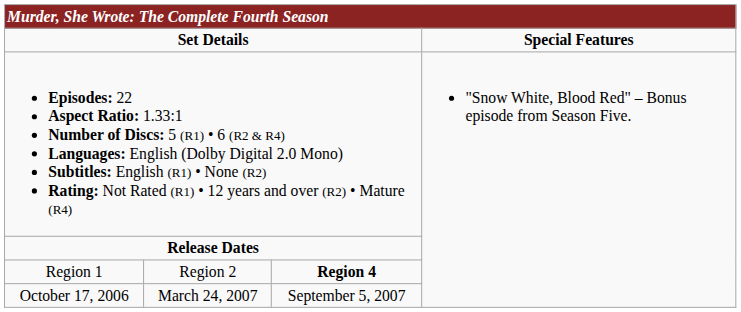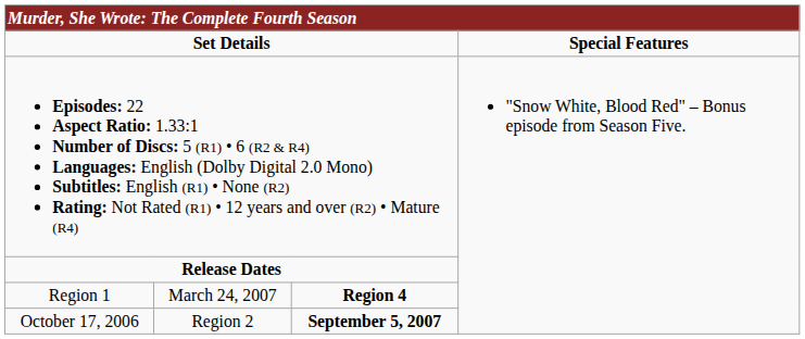Region 1 | column 2: Region 2 -> March 24, 2007
October 17, 2006 | column 2: March 24, 2007 -> Region 2
October 17, 2006 | column 3: normal -> bold
